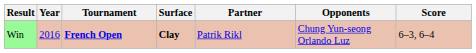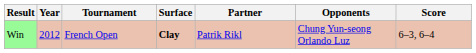Win | Year: 2016 -> 2012
Win | Tournament: bold -> normal
